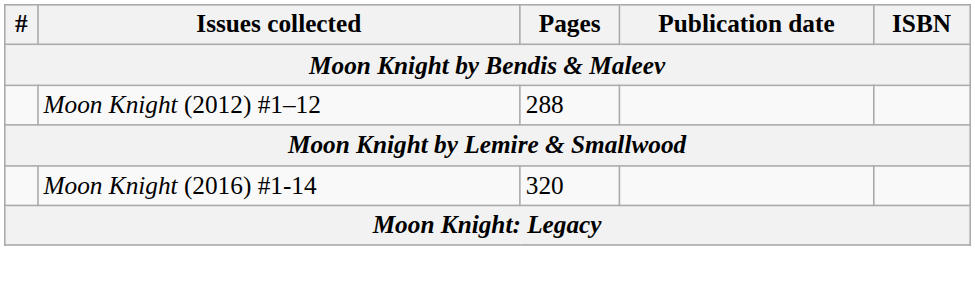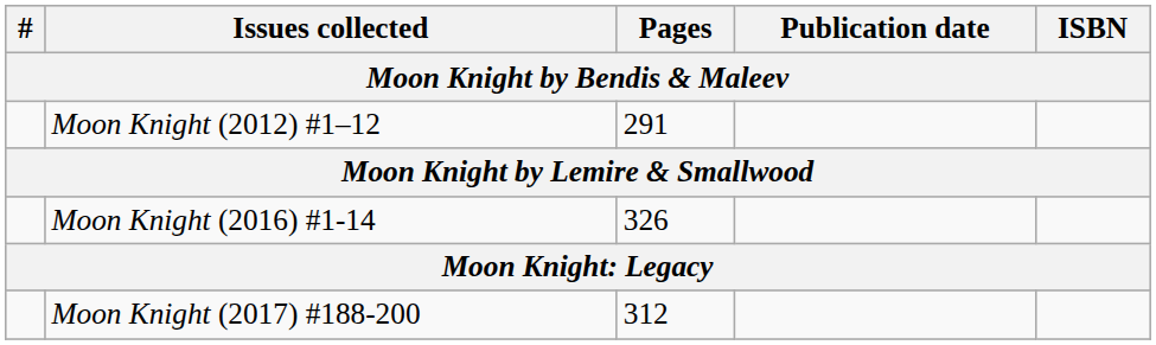Moon Knight (2012) #1–12 | Pages: 288 -> 291
Moon Knight (2016) #1-14 | Pages: 320 -> 326
+ row: Moon Knight (2017) #188-200 | 312
